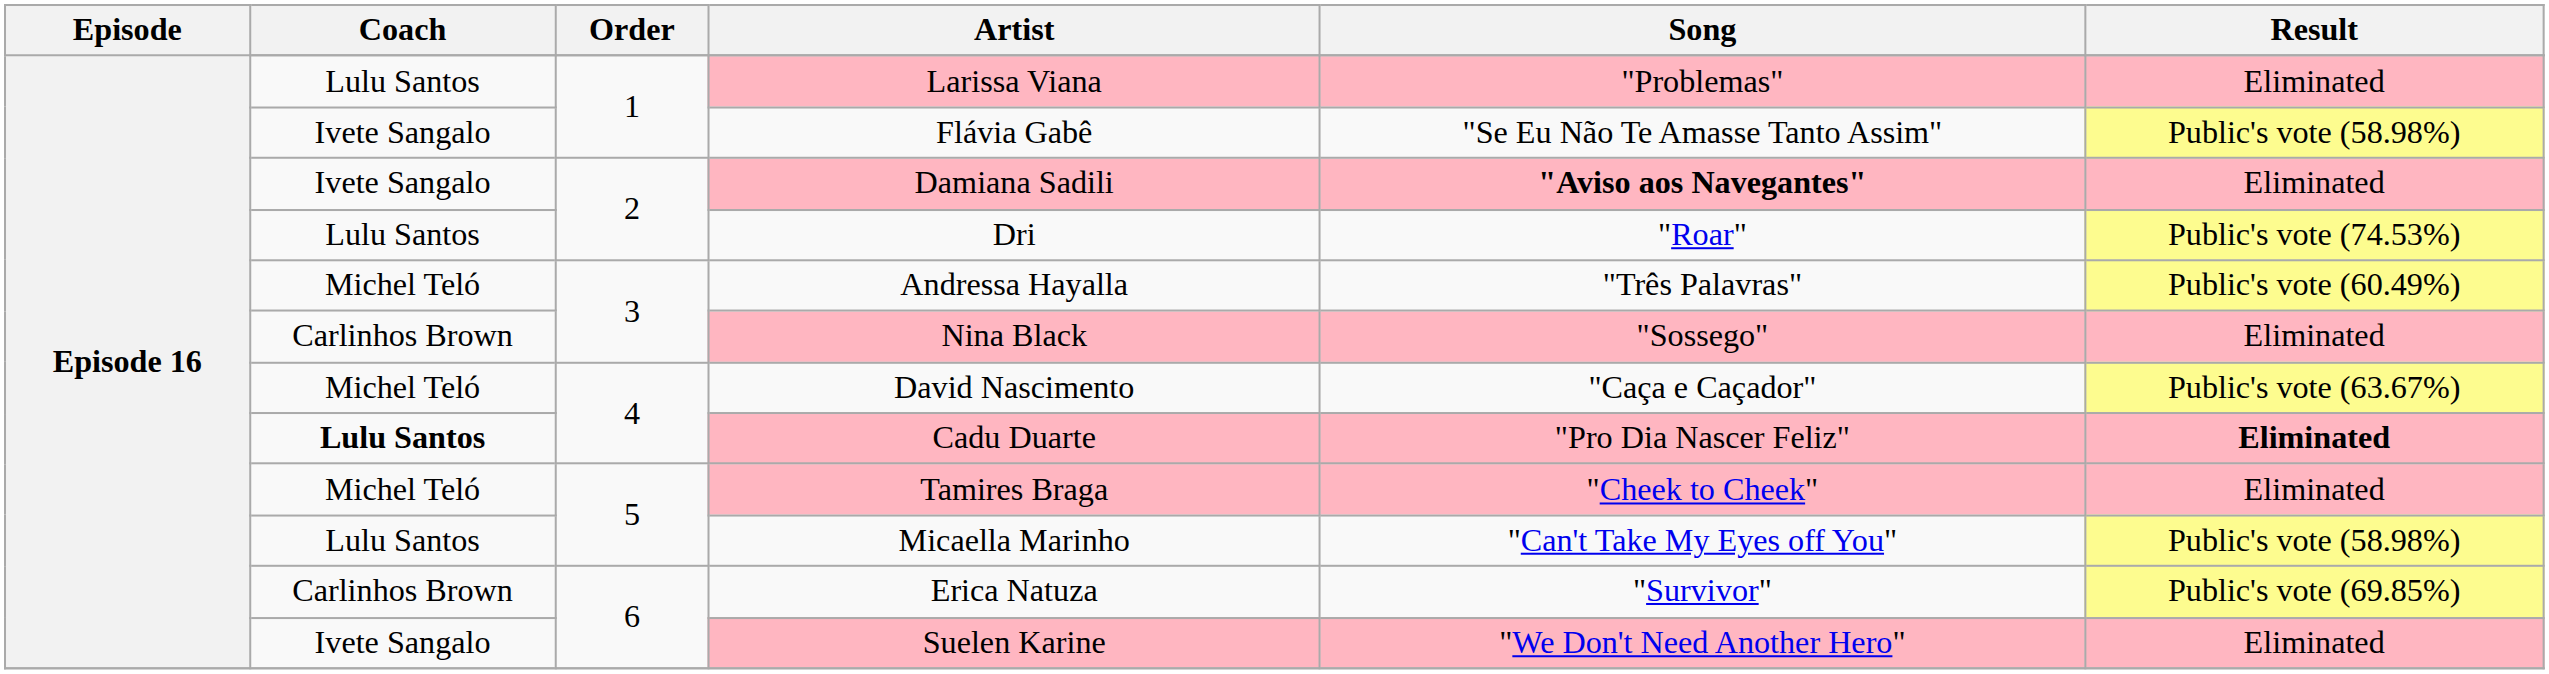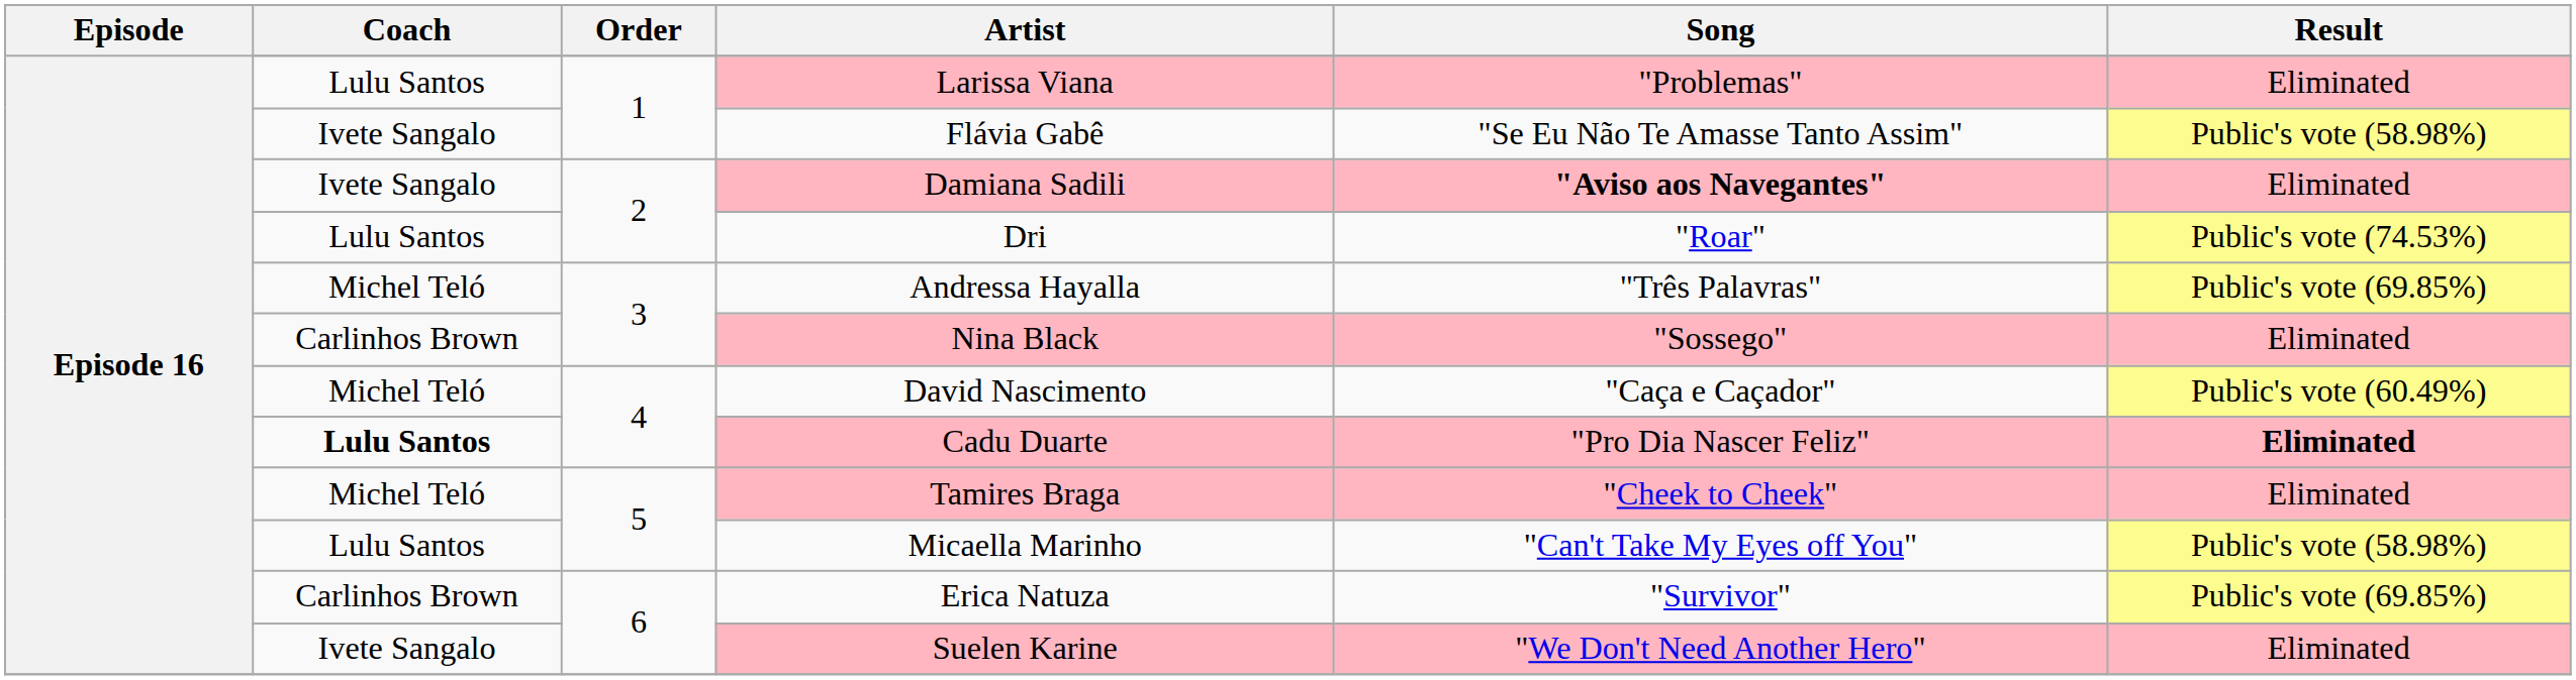Andressa Hayalla | Result: Public's vote (60.49%) -> Public's vote (69.85%)
David Nascimento | Result: Public's vote (63.67%) -> Public's vote (60.49%)
